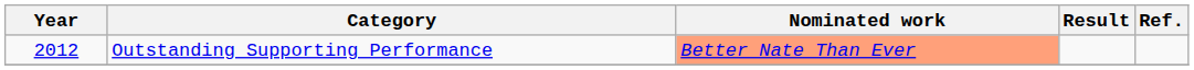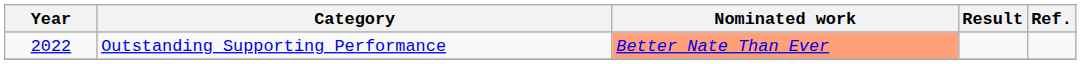Outstanding Supporting Performance | Year: 2012 -> 2022
